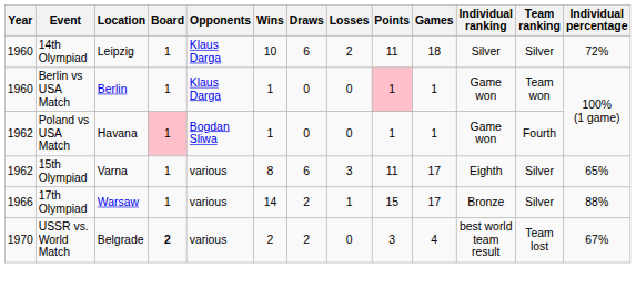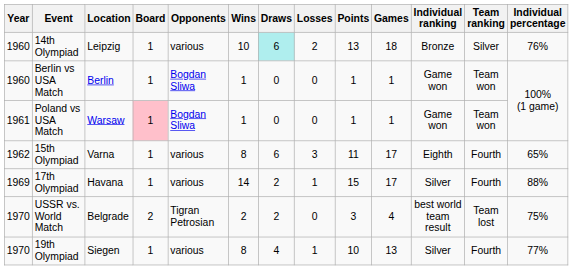14th Olympiad | Opponents: Klaus Darga -> various
14th Olympiad | Draws: no background -> paleturquoise background
14th Olympiad | Points: 11 -> 13
14th Olympiad | Individual ranking: Silver -> Bronze
14th Olympiad | Individual percentage: 72% -> 76%
Berlin vs USA Match | Opponents: Klaus Darga -> Bogdan Sliwa
Berlin vs USA Match | Points: pink background -> no background
Poland vs USA Match | Year: 1962 -> 1961
Poland vs USA Match | Location: Havana -> Warsaw
Poland vs USA Match | Team ranking: Fourth -> Team won
15th Olympiad | Team ranking: Silver -> Fourth
17th Olympiad | Year: 1966 -> 1969
17th Olympiad | Location: Warsaw -> Havana
17th Olympiad | Individual ranking: Bronze -> Silver
17th Olympiad | Team ranking: Silver -> Fourth
USSR vs. World Match | Board: bold -> normal
USSR vs. World Match | Opponents: various -> Tigran Petrosian
USSR vs. World Match | Individual percentage: 67% -> 75%
+ row: 1970 | 19th Olympiad | Siegen | 1 | various | 8 | 4 | 1 | 10 | 13 | Silver | Fourth | 77%
